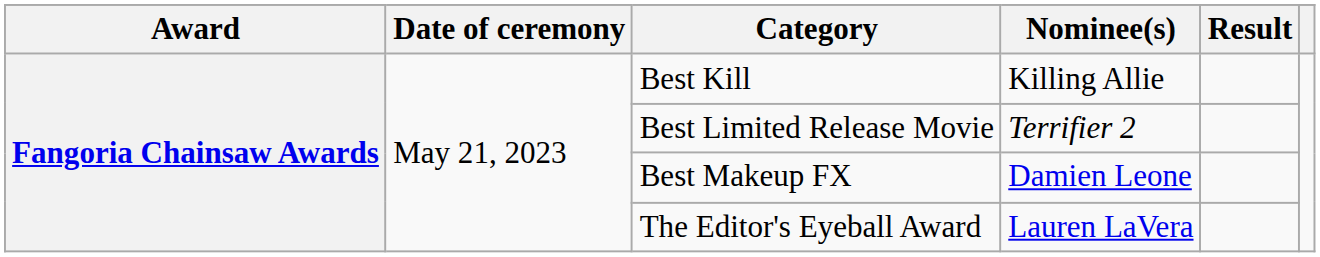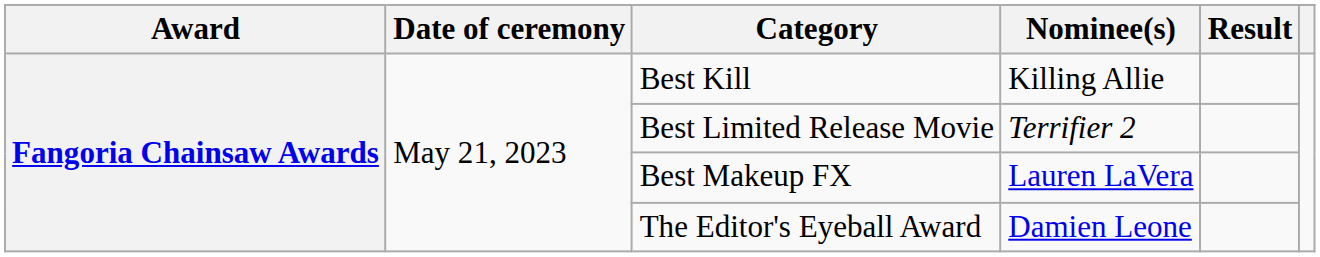Best Makeup FX | Nominee(s): Damien Leone -> Lauren LaVera
The Editor's Eyeball Award | Nominee(s): Lauren LaVera -> Damien Leone
